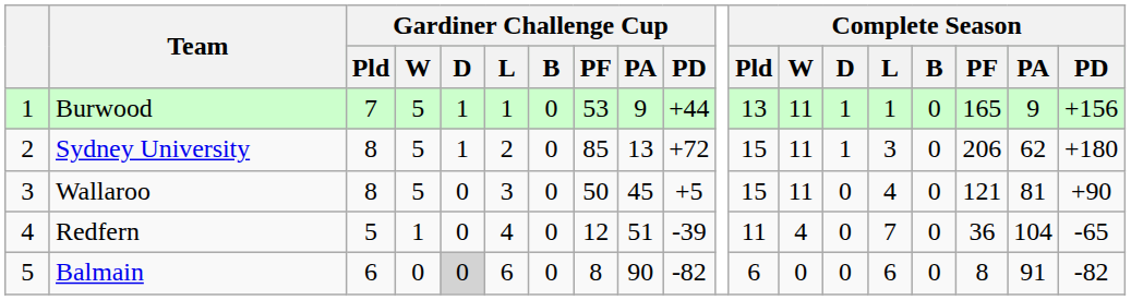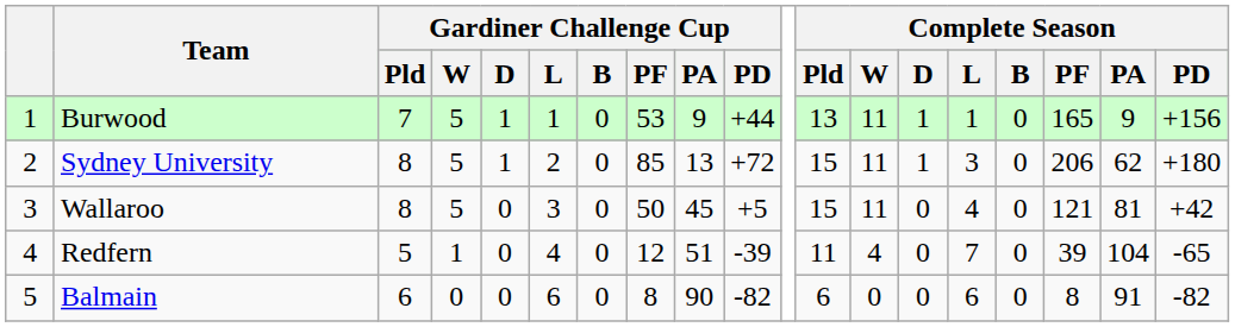Wallaroo | Complete Season / PD: +90 -> +42
Redfern | Complete Season / PF: 36 -> 39
Balmain | Gardiner Challenge Cup / D: lightgrey background -> no background
